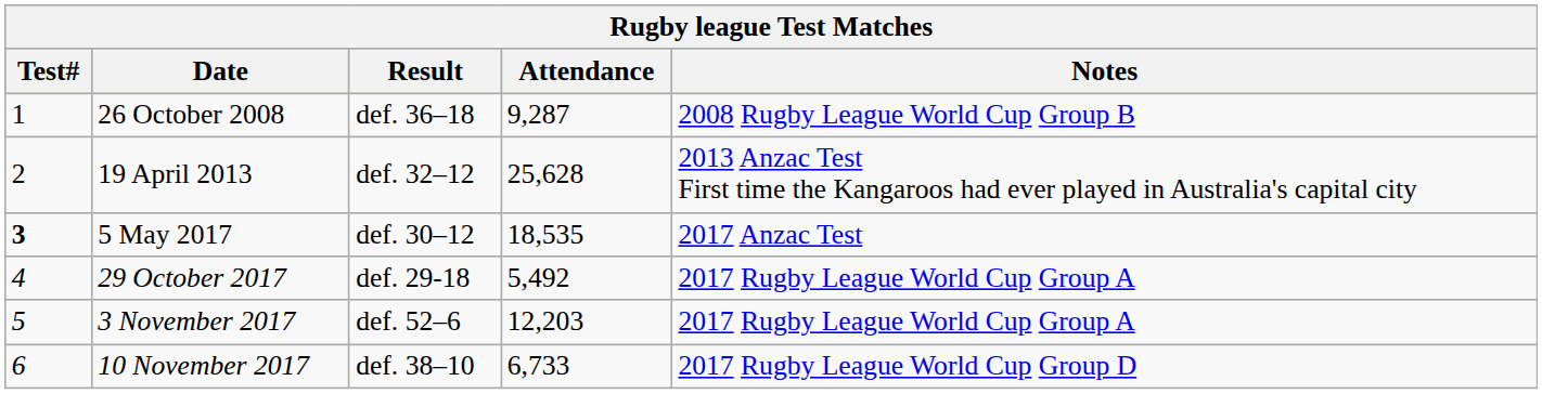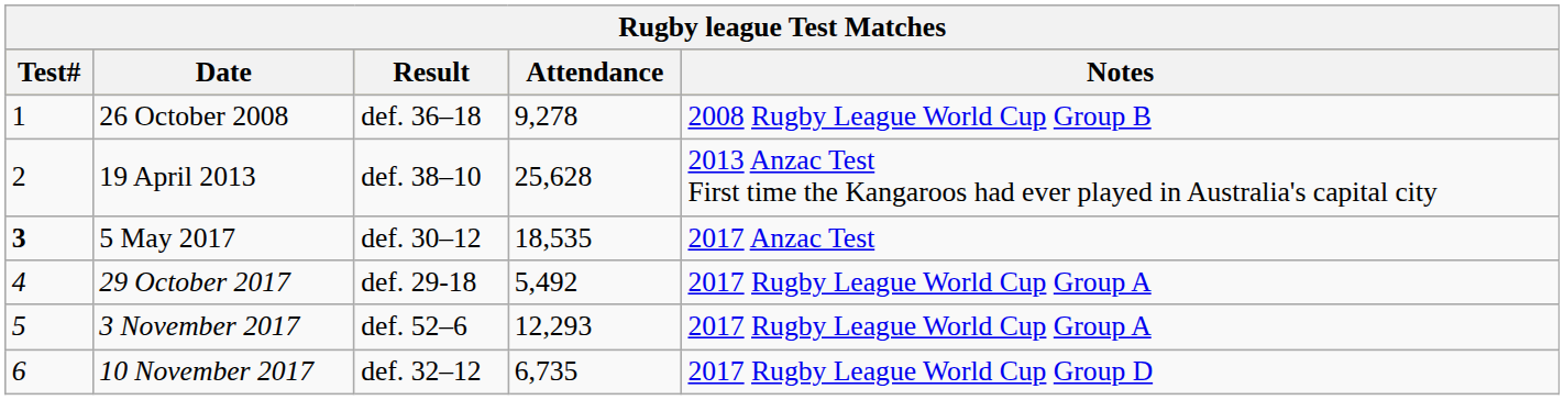26 October 2008 | Attendance: 9,287 -> 9,278
19 April 2013 | Result: def. 32–12 -> def. 38–10
3 November 2017 | Attendance: 12,203 -> 12,293
10 November 2017 | Result: def. 38–10 -> def. 32–12
10 November 2017 | Attendance: 6,733 -> 6,735
